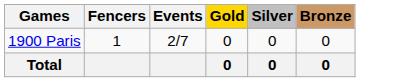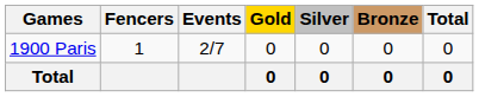+ column: Total | 0 | 0
